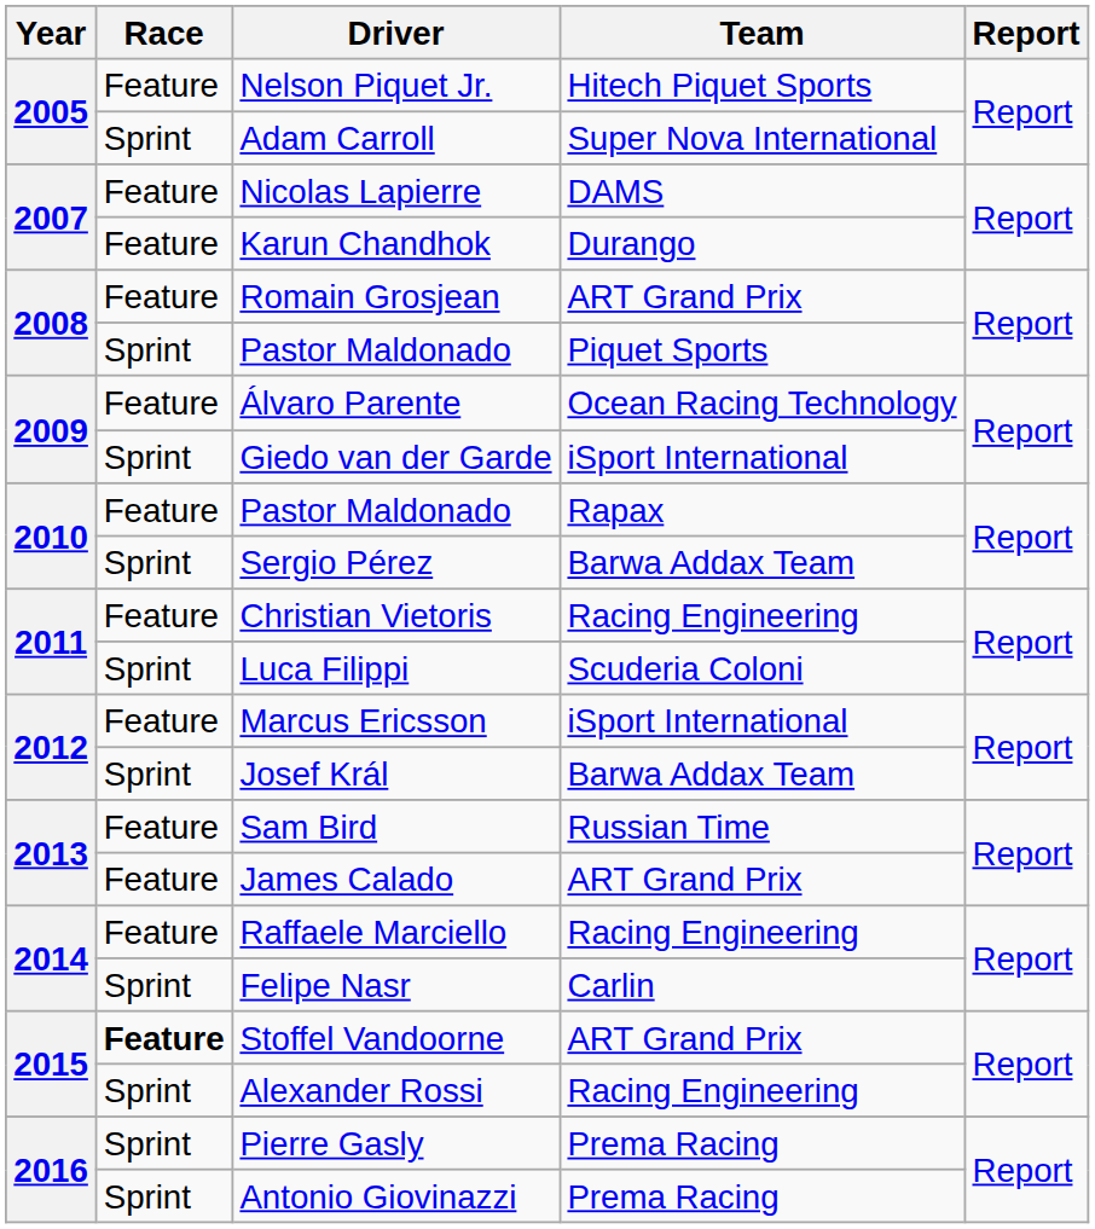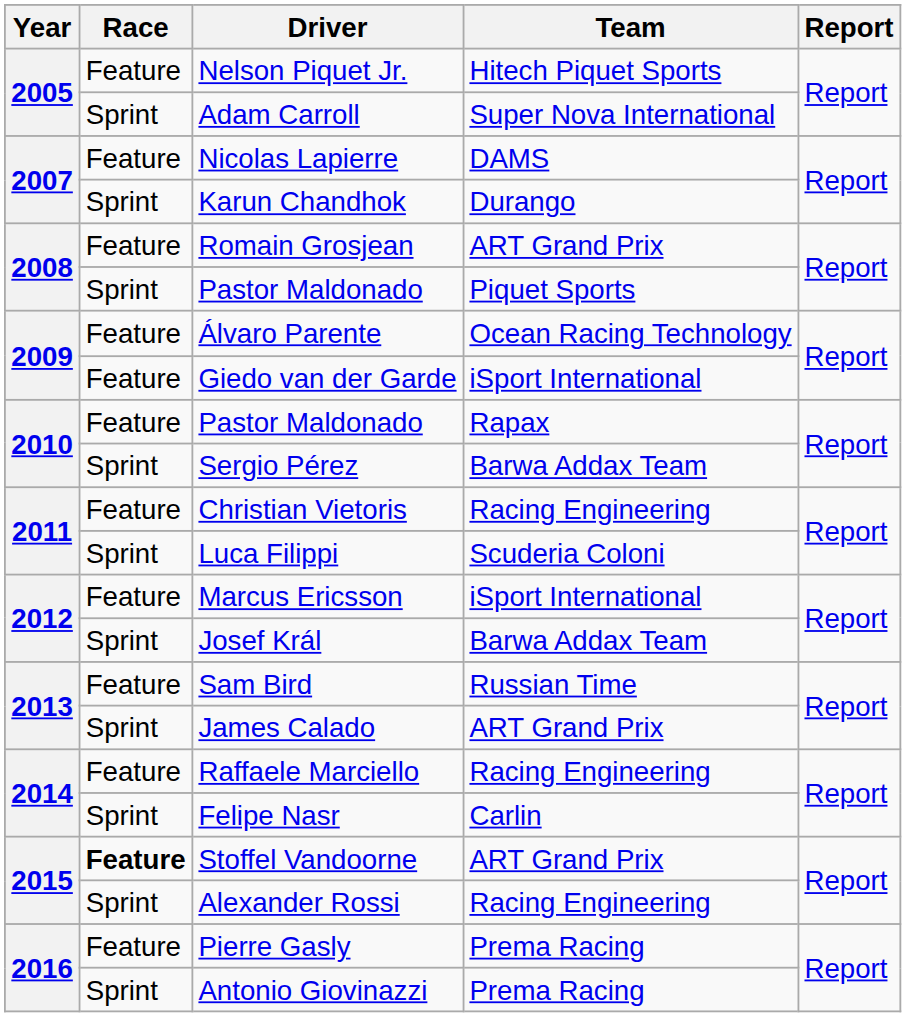Karun Chandhok | Race: Feature -> Sprint
Giedo van der Garde | Race: Sprint -> Feature
James Calado | Race: Feature -> Sprint
Pierre Gasly | Race: Sprint -> Feature
